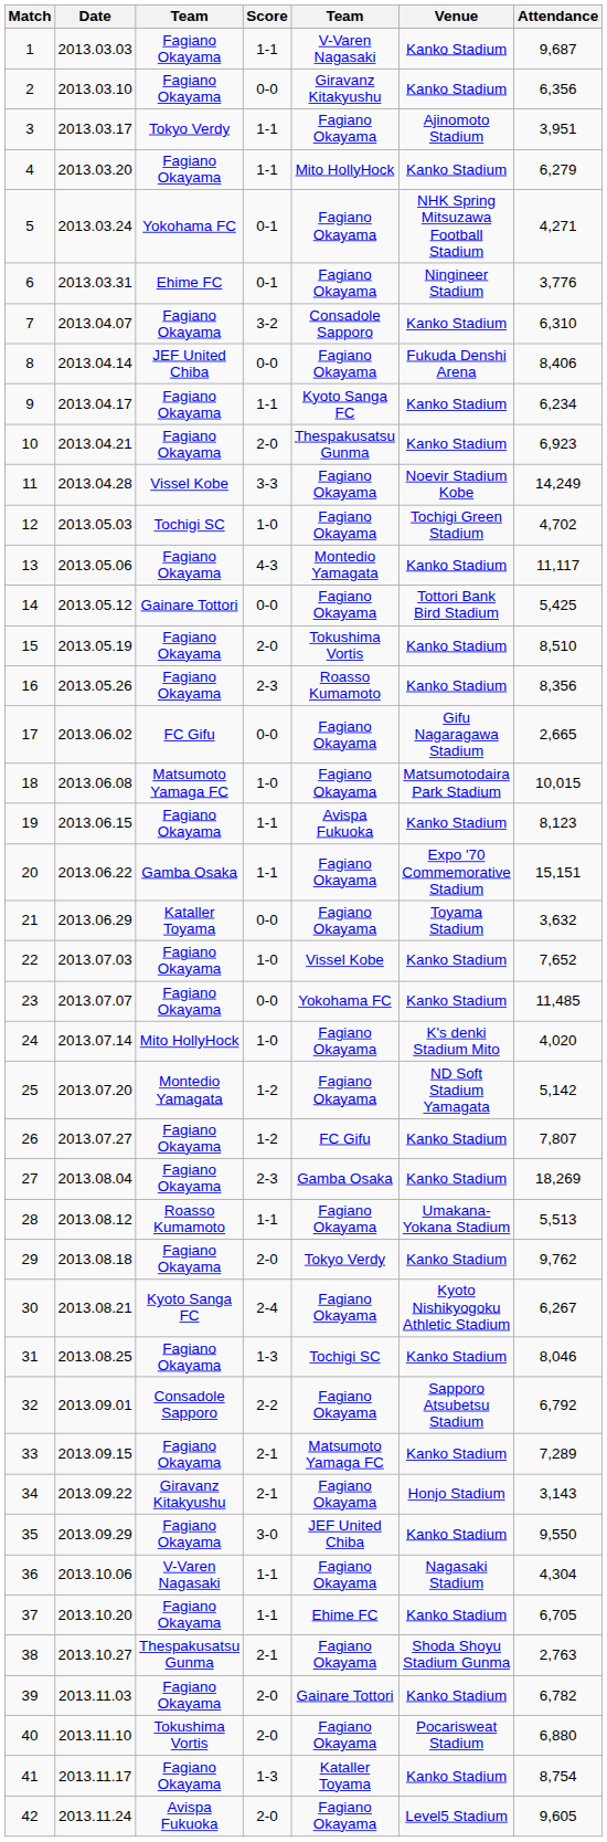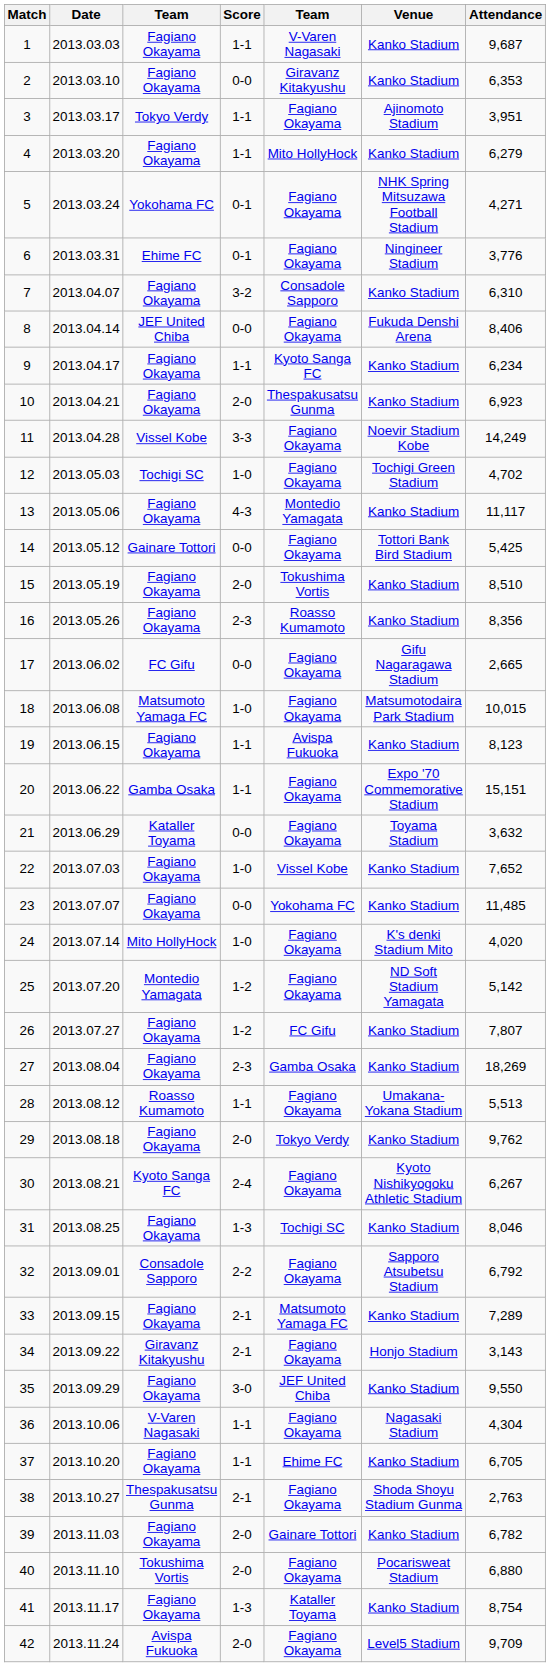2 | Attendance: 6,356 -> 6,353
42 | Attendance: 9,605 -> 9,709
